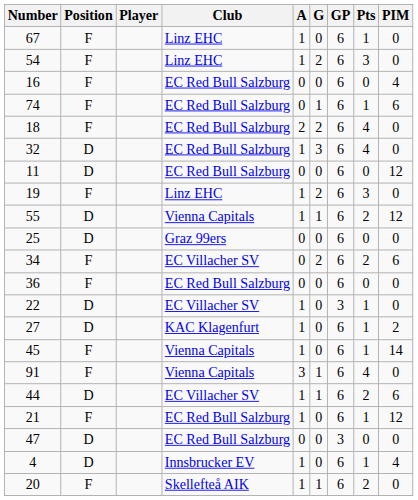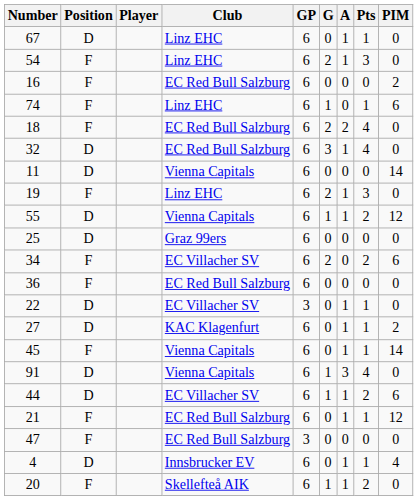columns swapped: GP <-> A
67 | Position: F -> D
16 | PIM: 4 -> 2
74 | Club: EC Red Bull Salzburg -> Linz EHC
11 | Club: EC Red Bull Salzburg -> Vienna Capitals
11 | PIM: 12 -> 14
91 | Position: F -> D
47 | Position: D -> F
